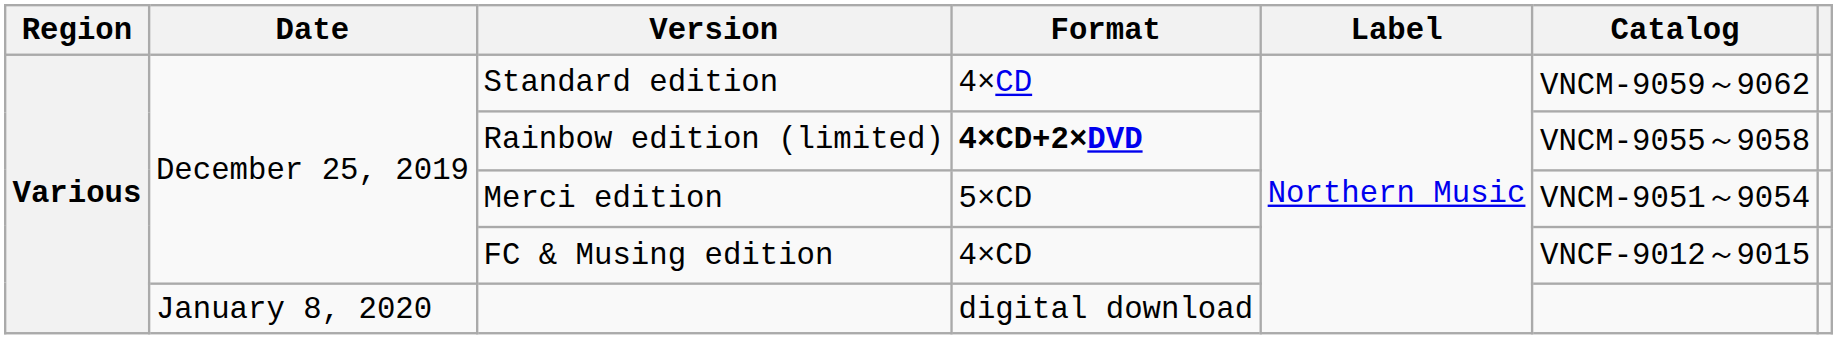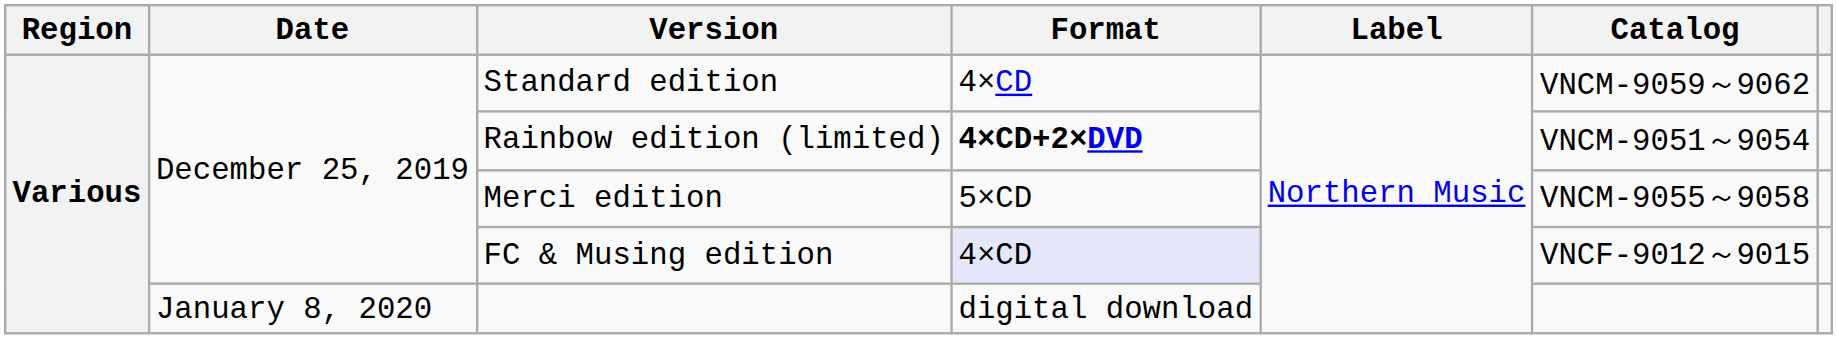Rainbow edition (limited) | Catalog: VNCM-9055～9058 -> VNCM-9051～9054
Merci edition | Catalog: VNCM-9051～9054 -> VNCM-9055～9058
FC & Musing edition | Format: no background -> lavender background
